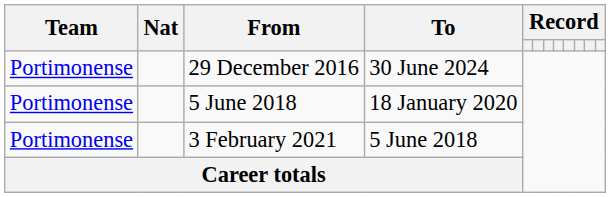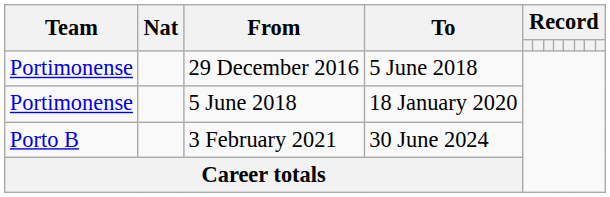29 December 2016 | To: 30 June 2024 -> 5 June 2018
3 February 2021 | Team: Portimonense -> Porto B
3 February 2021 | To: 5 June 2018 -> 30 June 2024
